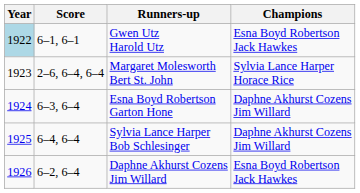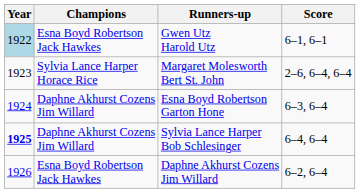columns swapped: Champions <-> Score
Sylvia Lance Harper Bob Schlesinger | Year: normal -> bold
